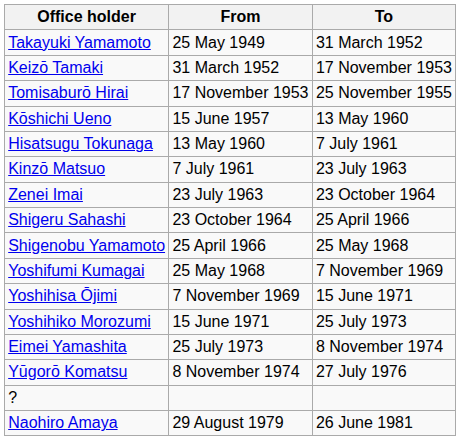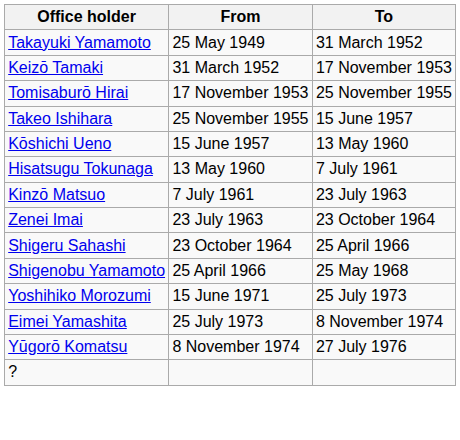+ row: Takeo Ishihara | 25 November 1955 | 15 June 1957
- row: Yoshifumi Kumagai | 25 May 1968 | 7 November 1969
- row: Yoshihisa Ōjimi | 7 November 1969 | 15 June 1971
- row: Naohiro Amaya | 29 August 1979 | 26 June 1981
